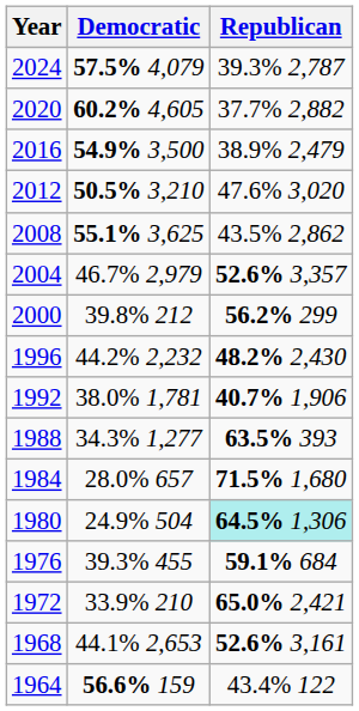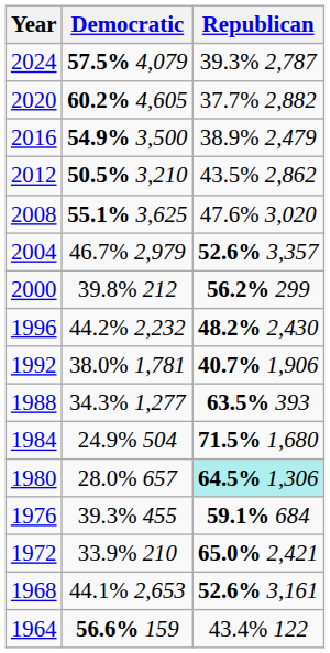2012 | Republican: 47.6% 3,020 -> 43.5% 2,862
2008 | Republican: 43.5% 2,862 -> 47.6% 3,020
1984 | Democratic: 28.0% 657 -> 24.9% 504
1980 | Democratic: 24.9% 504 -> 28.0% 657
